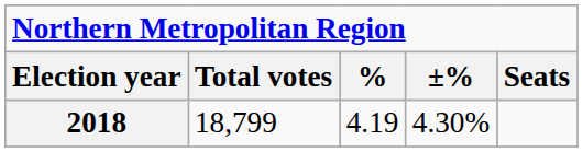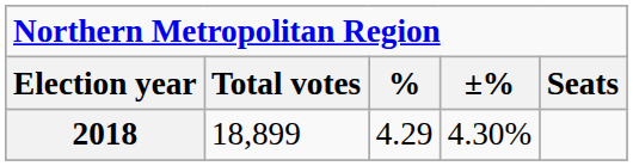2018 | Total votes: 18,799 -> 18,899
2018 | %: 4.19 -> 4.29
